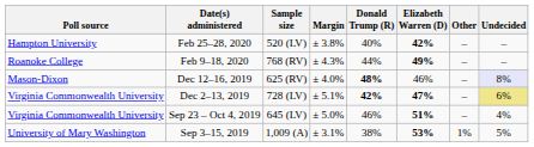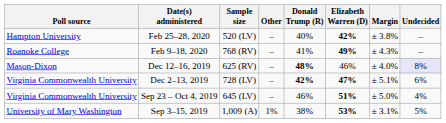columns swapped: Margin <-> Other
Feb 9–18, 2020 | Donald Trump (R): 44% -> 41%
Dec 2–13, 2019 | Undecided: khaki background -> no background
